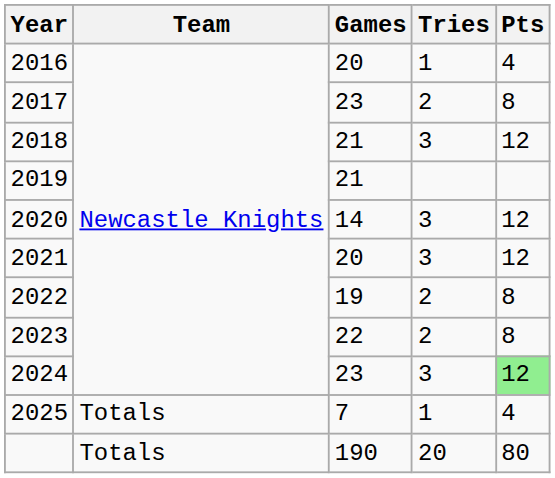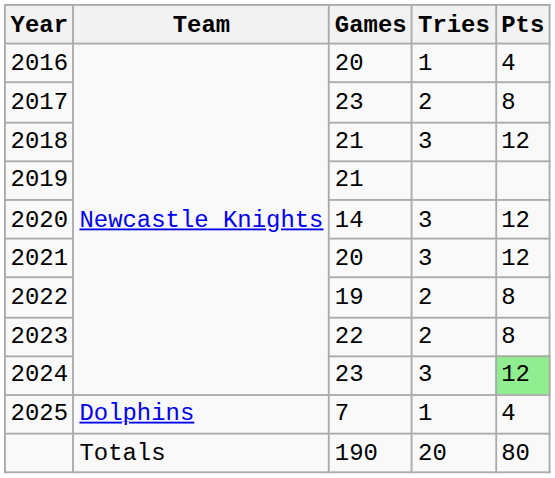2025 | Team: Totals -> Dolphins
